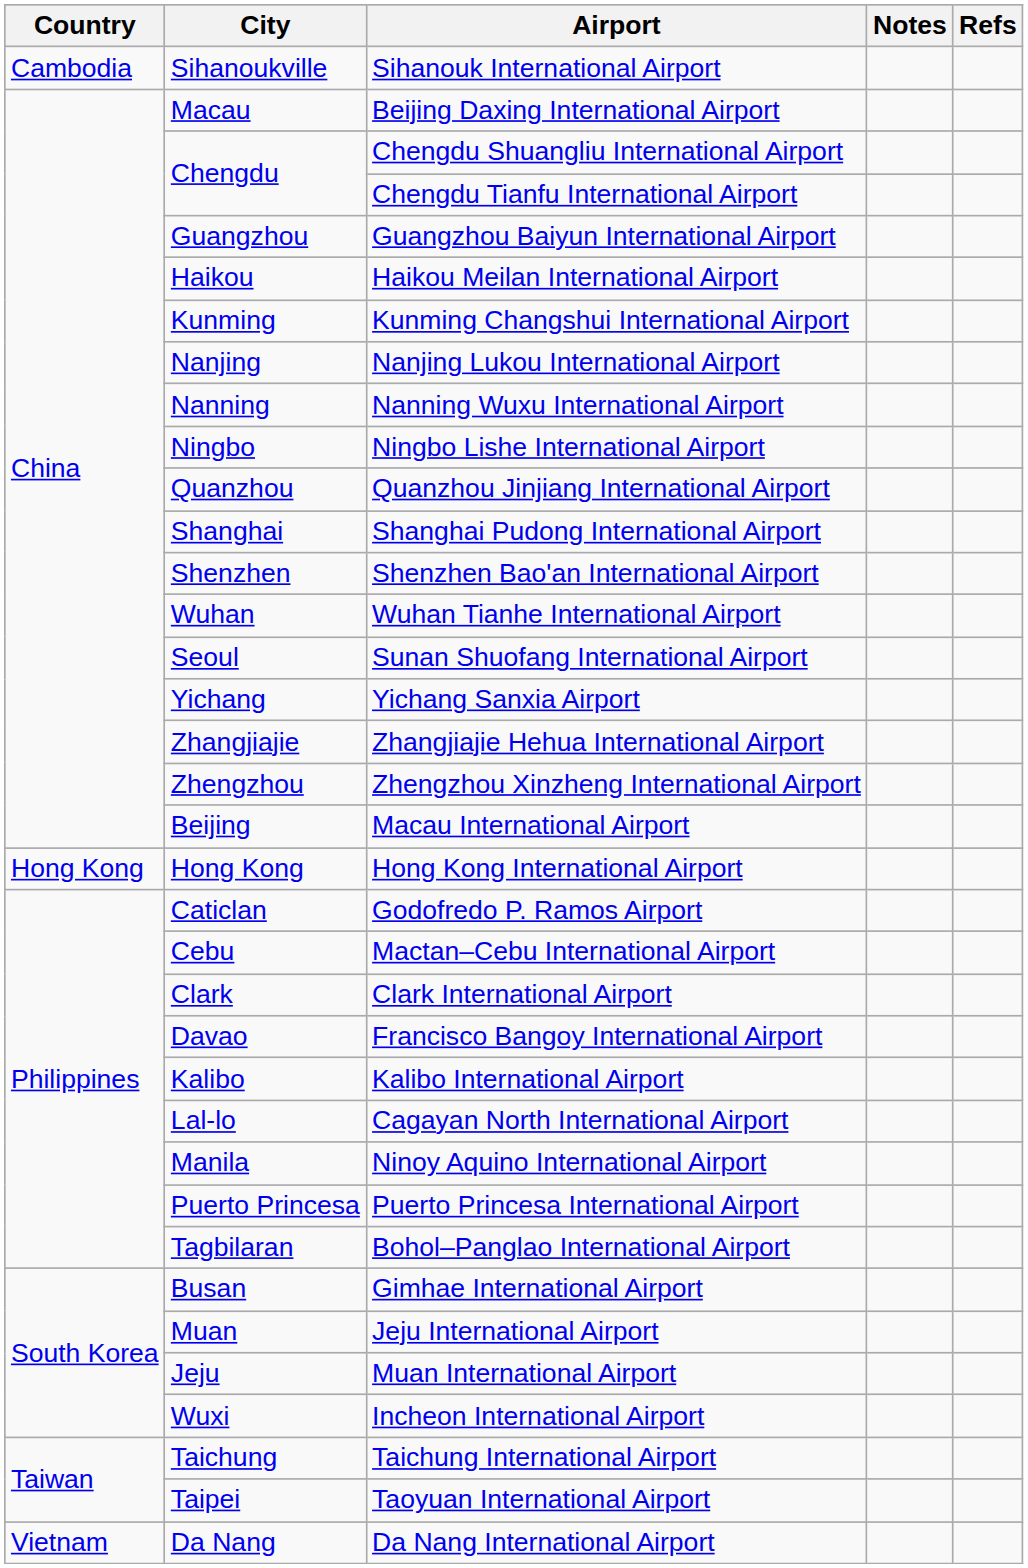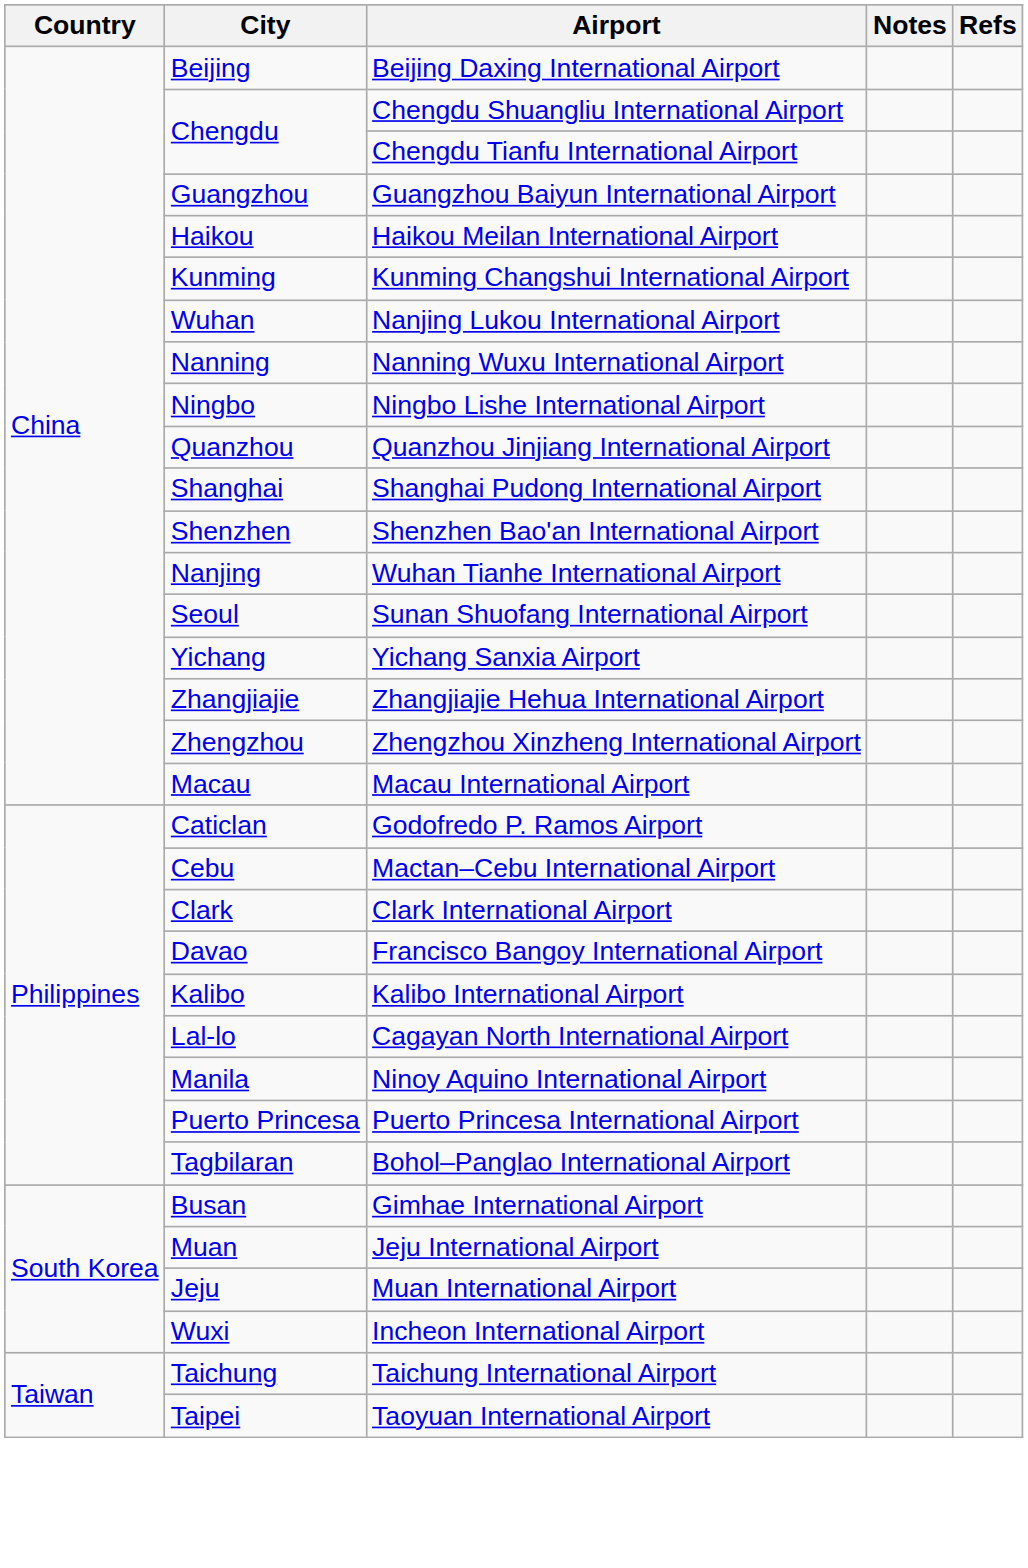- row: Cambodia | Sihanoukville | Sihanouk International Airport
Beijing Daxing International Airport | City: Macau -> Beijing
Nanjing Lukou International Airport | City: Nanjing -> Wuhan
Wuhan Tianhe International Airport | City: Wuhan -> Nanjing
Macau International Airport | City: Beijing -> Macau
- row: Hong Kong | Hong Kong | Hong Kong International Airport
- row: Vietnam | Da Nang | Da Nang International Airport
